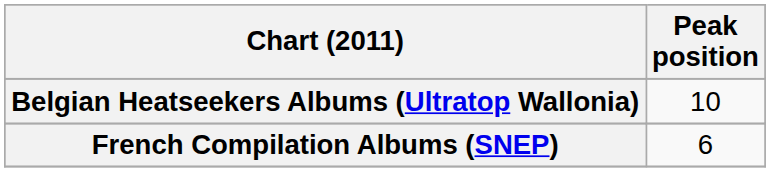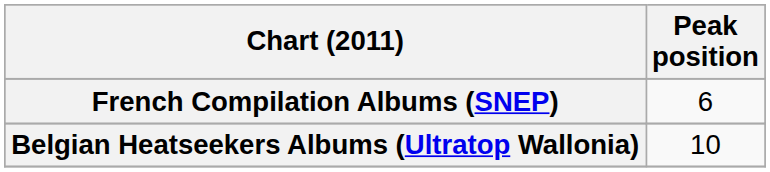rows swapped: Belgian Heatseekers Albums (Ultratop Wallonia) <-> French Compilation Albums (SNEP)
